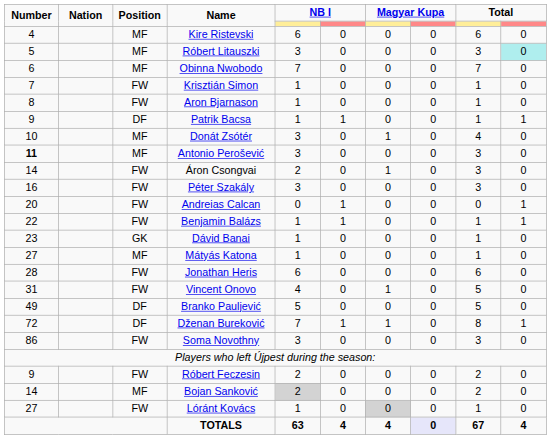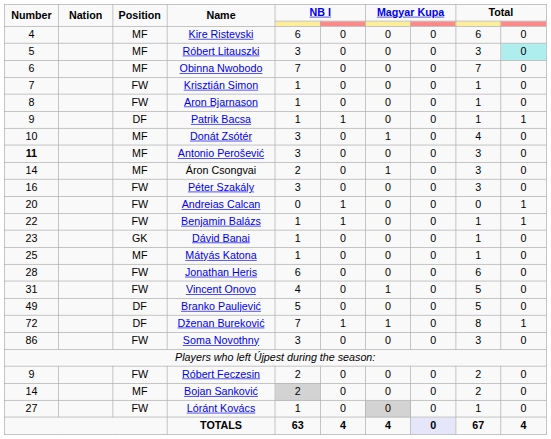Áron Csongvai | Position: FW -> MF
Mátyás Katona | Number: 27 -> 25
